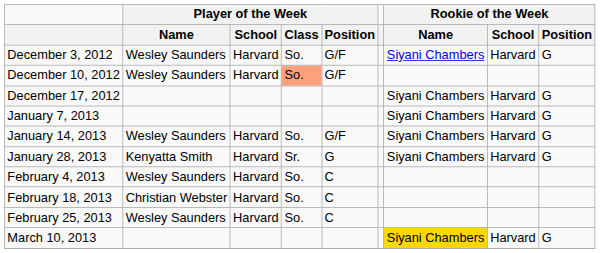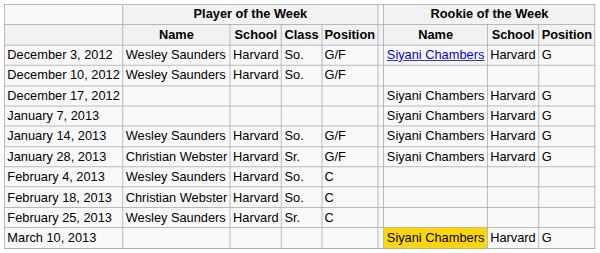December 10, 2012 | Player of the Week / Class: lightsalmon background -> no background
January 28, 2013 | Player of the Week / Name: Kenyatta Smith -> Christian Webster
January 28, 2013 | Player of the Week / Position: G -> G/F
February 25, 2013 | Player of the Week / Class: So. -> Sr.
